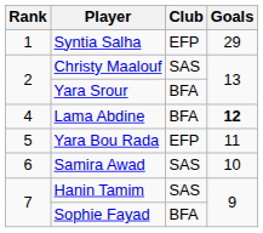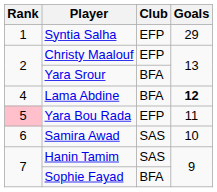Christy Maalouf | Club: SAS -> EFP
Yara Bou Rada | Rank: no background -> pink background
